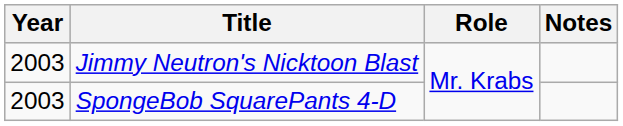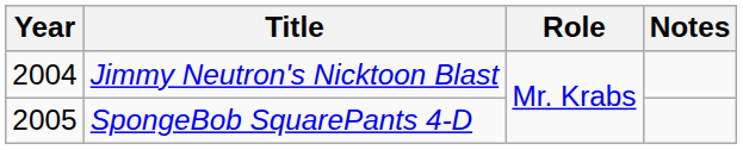Jimmy Neutron's Nicktoon Blast | Year: 2003 -> 2004
SpongeBob SquarePants 4-D | Year: 2003 -> 2005
